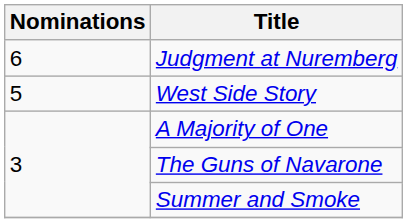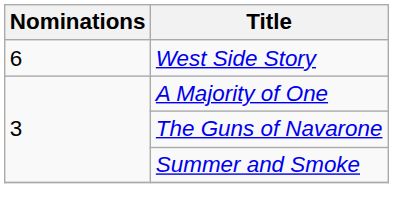- row: 6 | Judgment at Nuremberg
West Side Story | Nominations: 5 -> 6
